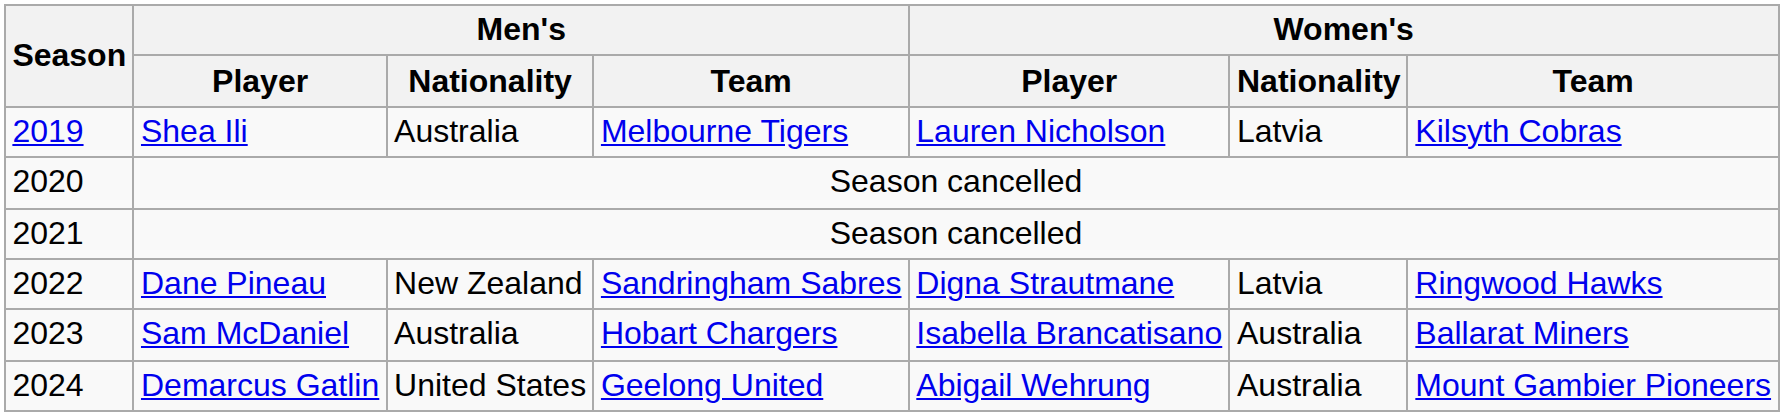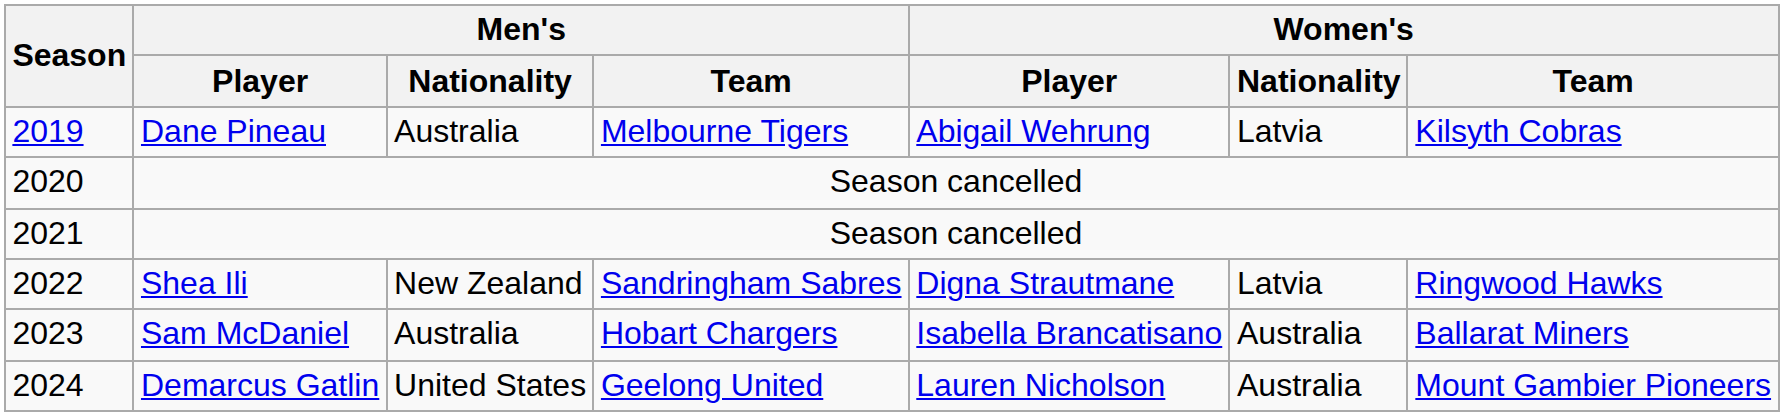2019 | Men's / Player: Shea Ili -> Dane Pineau
2019 | Women's / Player: Lauren Nicholson -> Abigail Wehrung
2022 | Men's / Player: Dane Pineau -> Shea Ili
2024 | Women's / Player: Abigail Wehrung -> Lauren Nicholson
